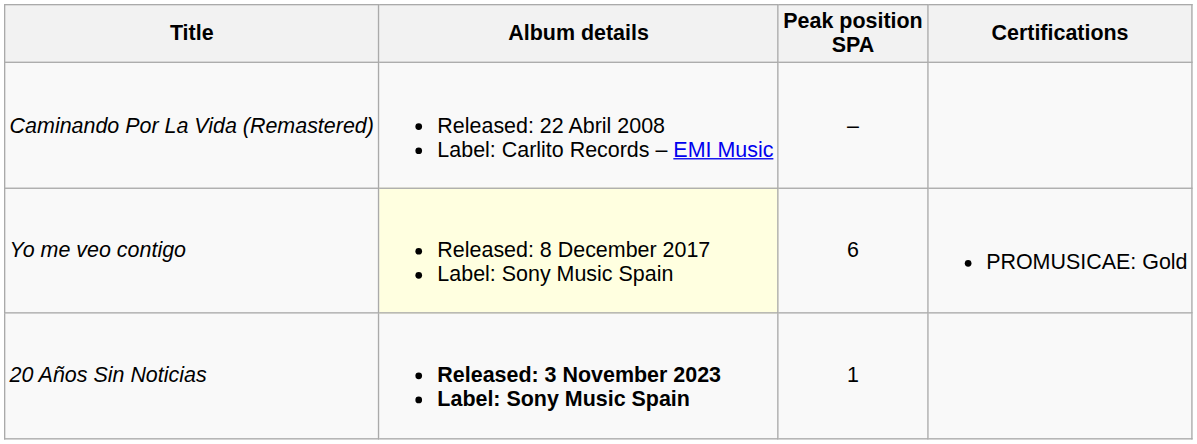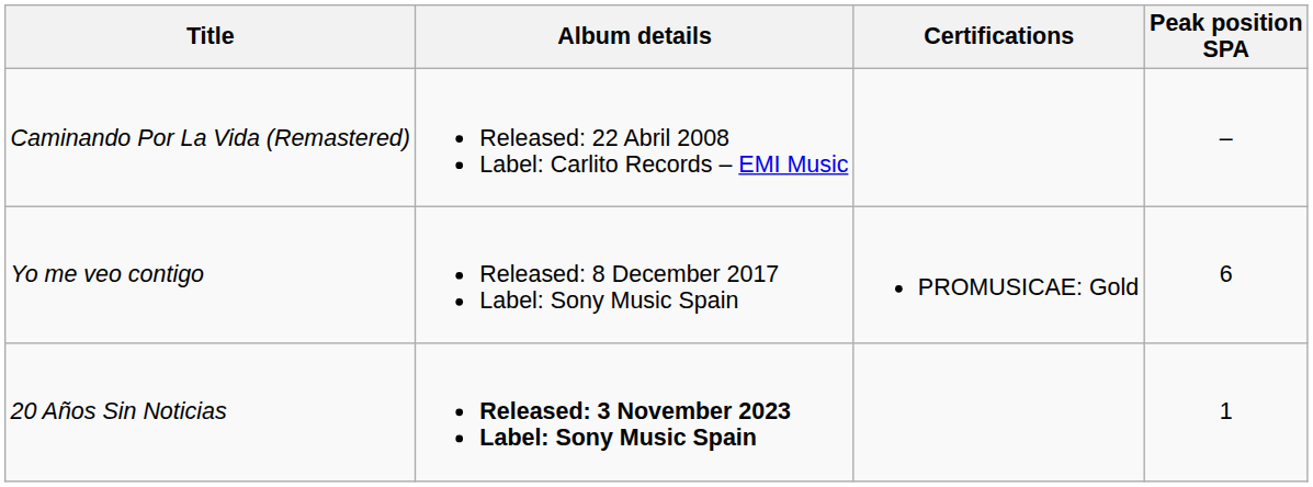columns swapped: Peak position SPA <-> Certifications
Yo me veo contigo | Album details: lightyellow background -> no background
